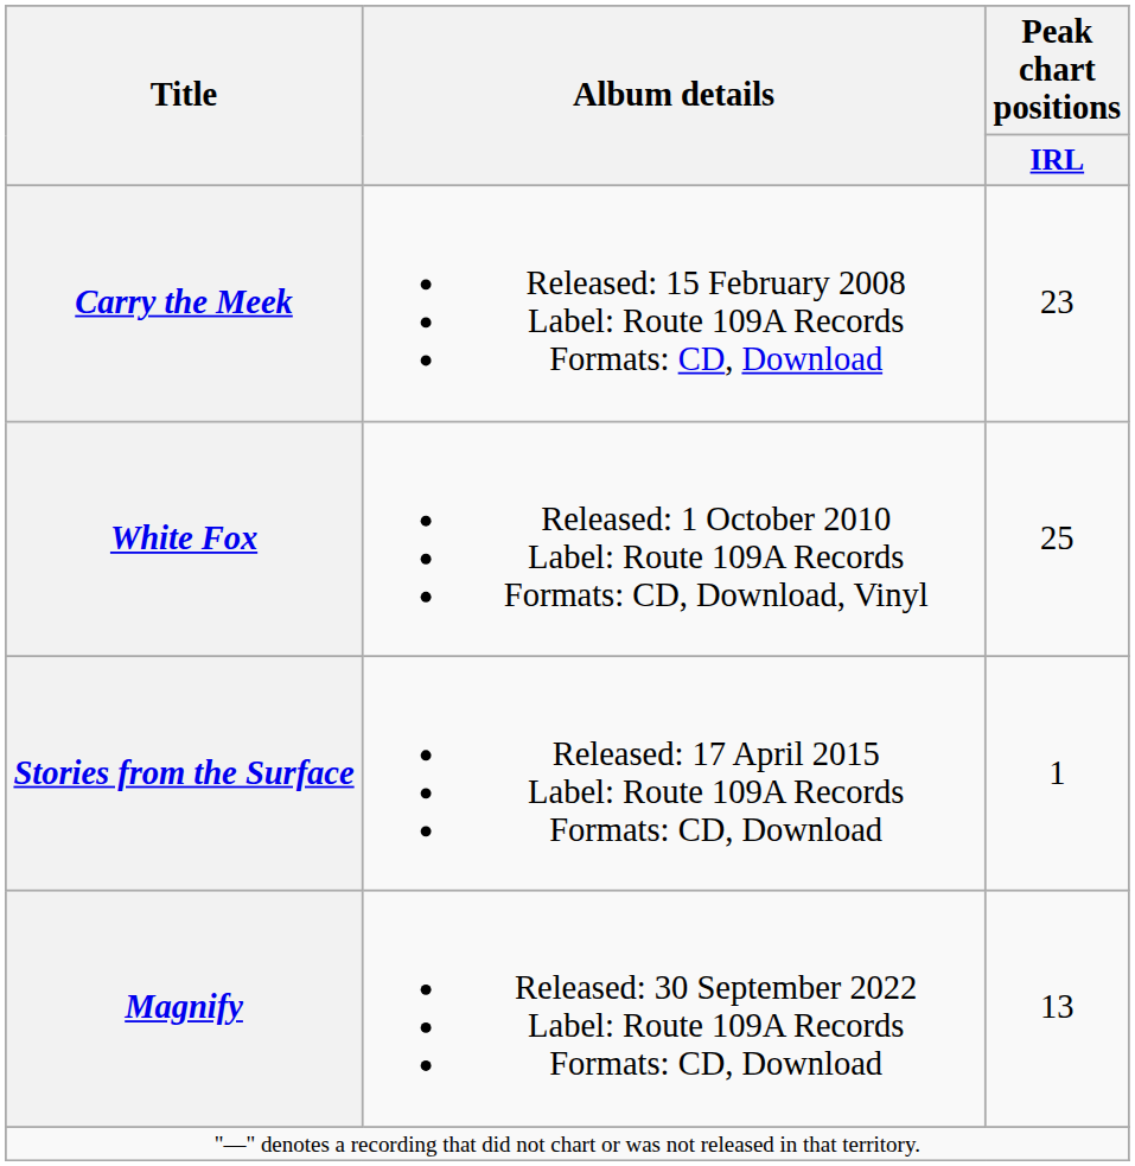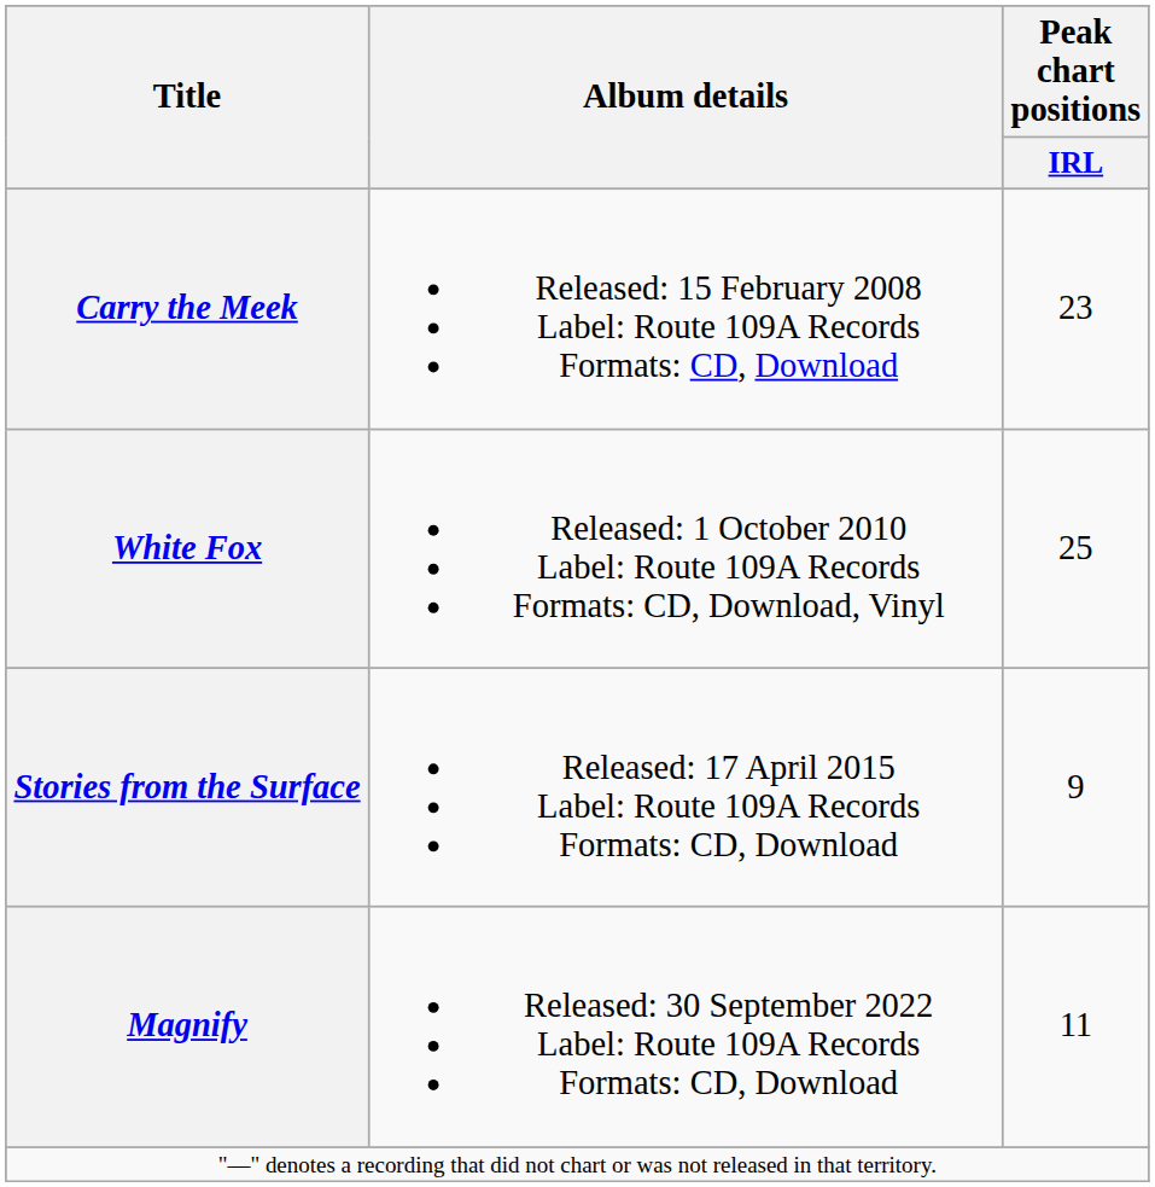Stories from the Surface | Peak chart positions / IRL: 1 -> 9
Magnify | Peak chart positions / IRL: 13 -> 11
